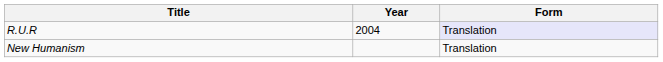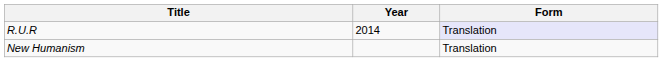R.U.R | Year: 2004 -> 2014
